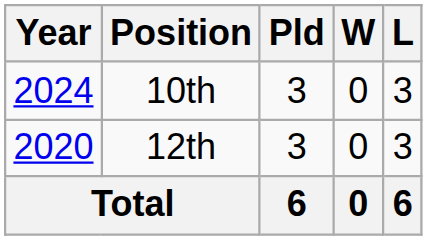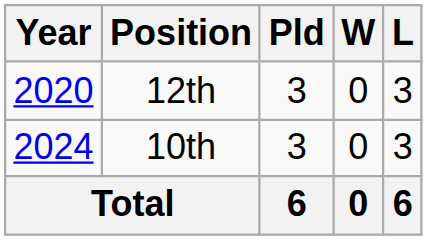rows swapped: 12th <-> 10th
